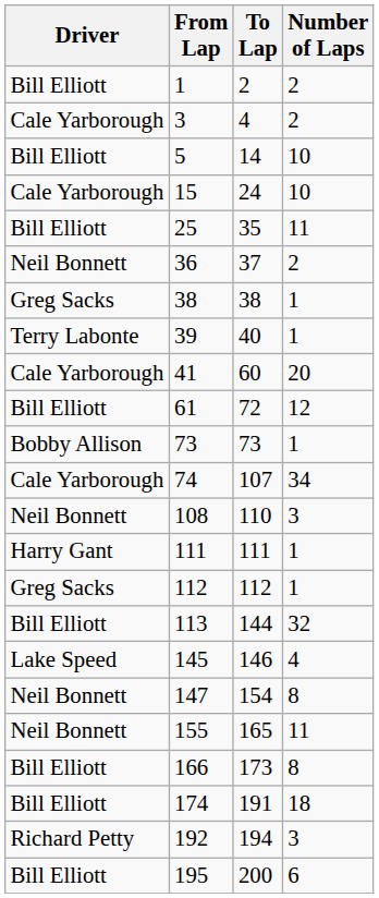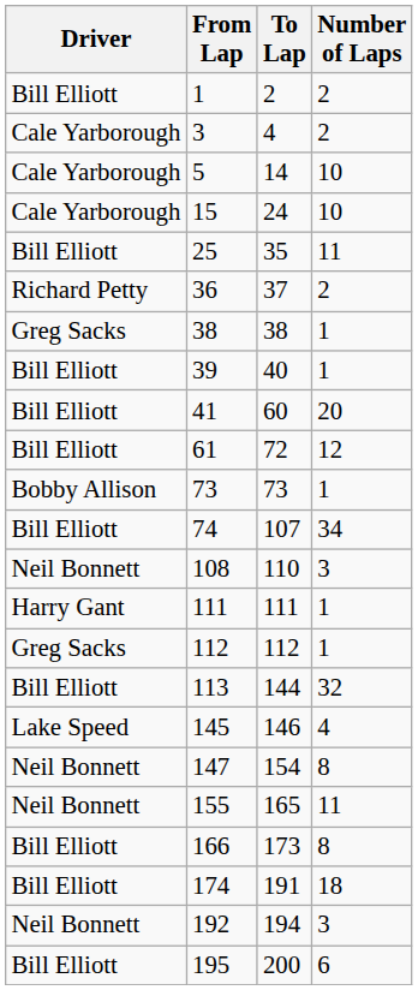5 | Driver: Bill Elliott -> Cale Yarborough
36 | Driver: Neil Bonnett -> Richard Petty
39 | Driver: Terry Labonte -> Bill Elliott
41 | Driver: Cale Yarborough -> Bill Elliott
74 | Driver: Cale Yarborough -> Bill Elliott
192 | Driver: Richard Petty -> Neil Bonnett
